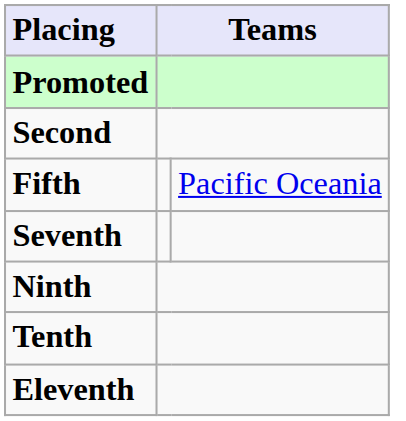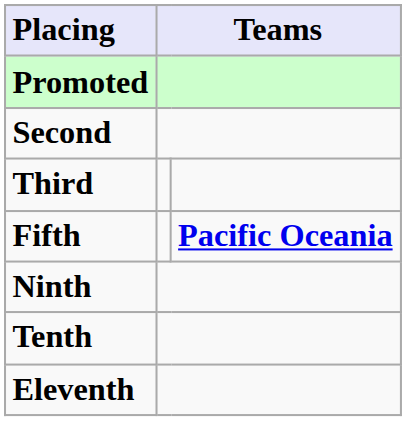+ row: Third
Fifth | column 3: normal -> bold
- row: Seventh
